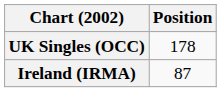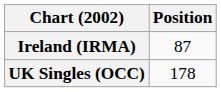rows swapped: Ireland (IRMA) <-> UK Singles (OCC)
